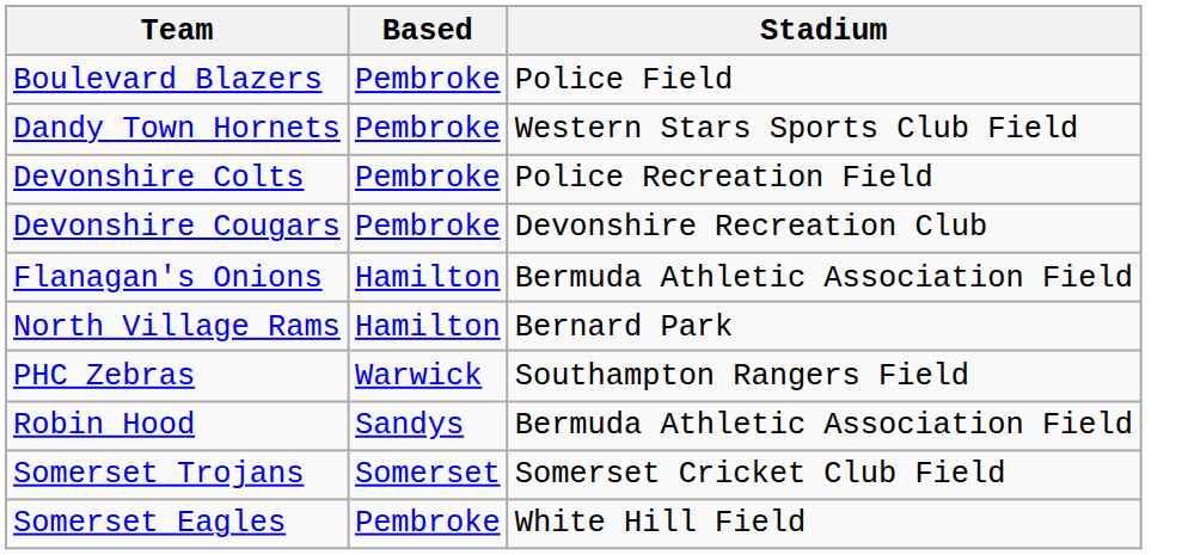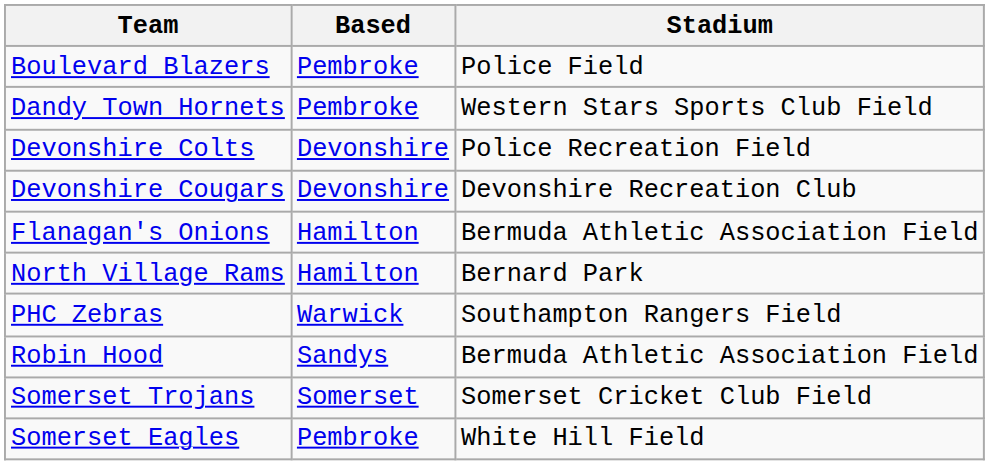Devonshire Colts | Based: Pembroke -> Devonshire
Devonshire Cougars | Based: Pembroke -> Devonshire
